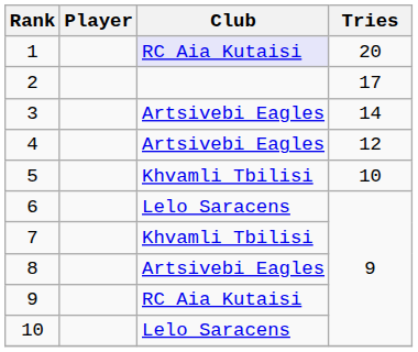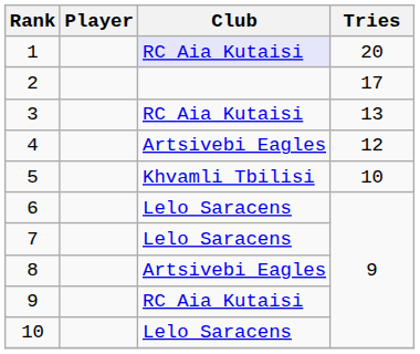3 | Club: Artsivebi Eagles -> RC Aia Kutaisi
3 | Tries: 14 -> 13
7 | Club: Khvamli Tbilisi -> Lelo Saracens
